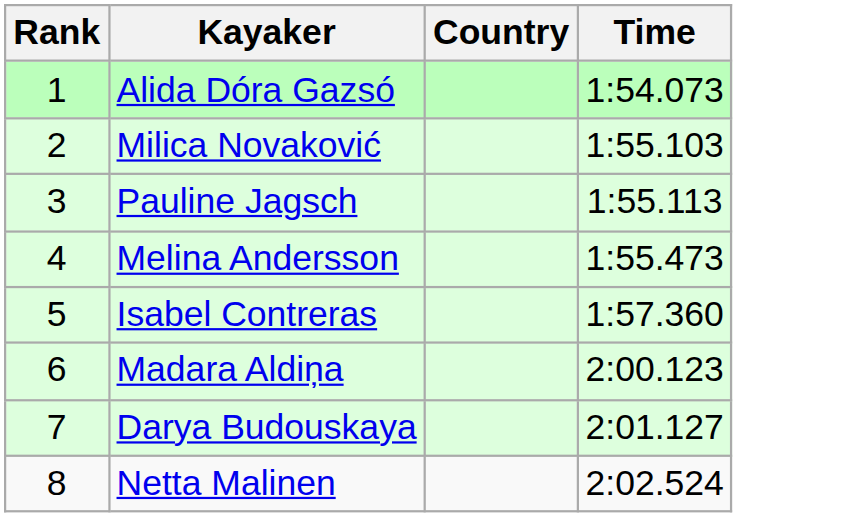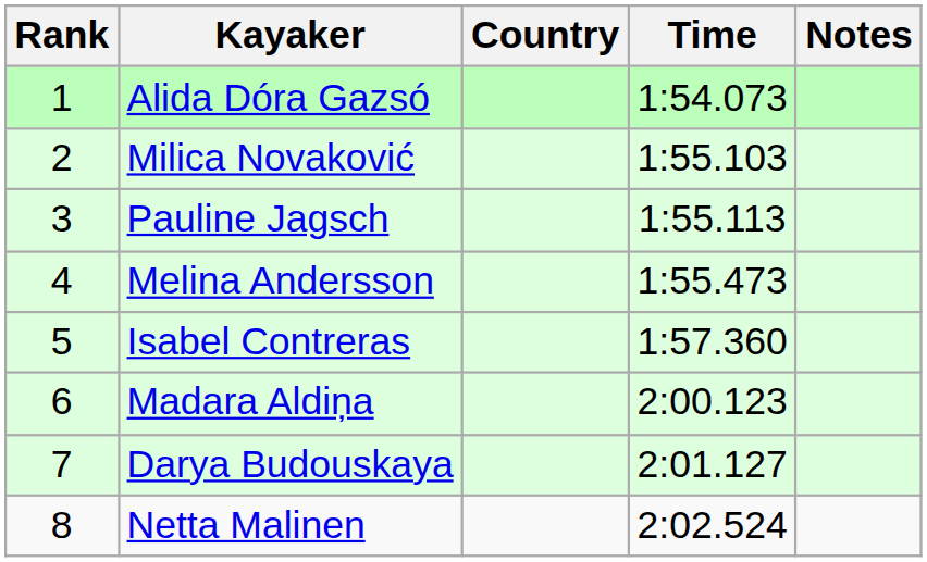+ column: Notes
